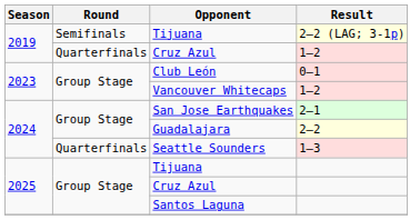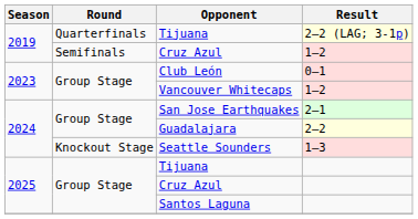Tijuana / 2–2 (LAG; 3-1p) | Round: Semifinals -> Quarterfinals
Cruz Azul / 1–2 | Round: Quarterfinals -> Semifinals
Seattle Sounders | Round: Quarterfinals -> Knockout Stage
